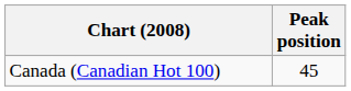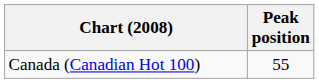Canada (Canadian Hot 100) | Peak position: 45 -> 55
